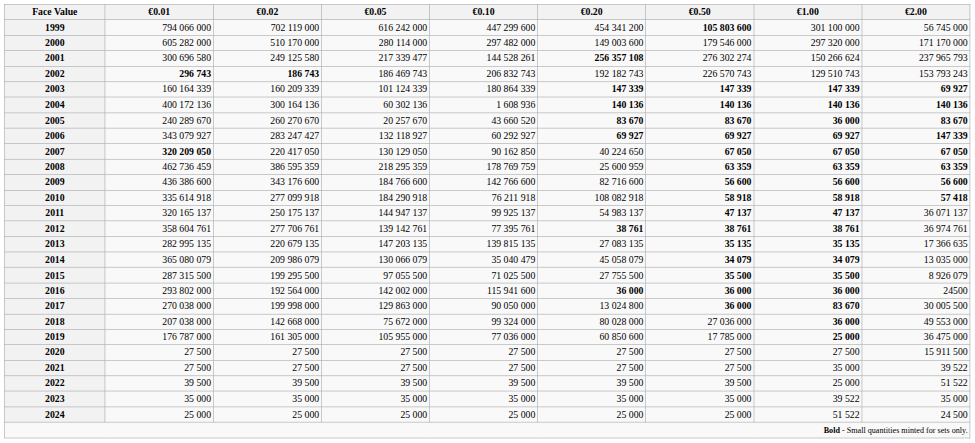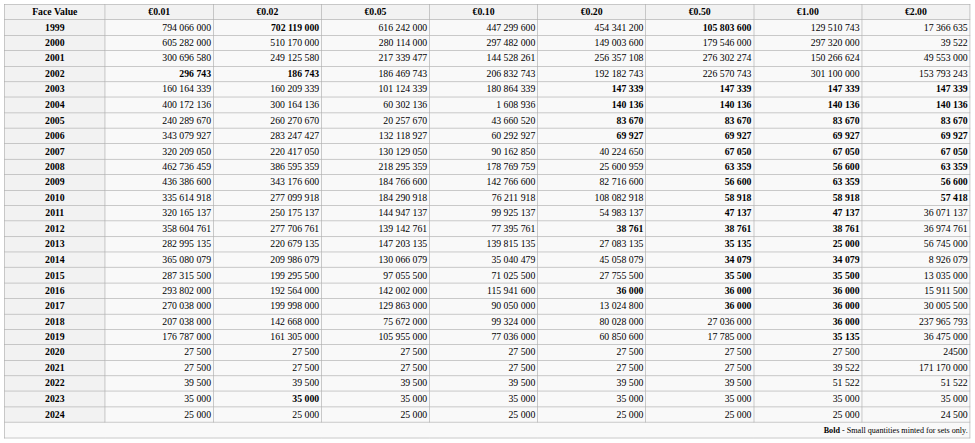1999 | €0.02: normal -> bold
1999 | €1.00: 301 100 000 -> 129 510 743
1999 | €2.00: 56 745 000 -> 17 366 635
2000 | €2.00: 171 170 000 -> 39 522
2001 | €0.20: bold -> normal
2001 | €2.00: 237 965 793 -> 49 553 000
2002 | €1.00: 129 510 743 -> 301 100 000
2003 | €2.00: 69 927 -> 147 339
2005 | €1.00: 36 000 -> 83 670
2006 | €2.00: 147 339 -> 69 927
2007 | €0.01: bold -> normal
2008 | €1.00: 63 359 -> 56 600
2009 | €1.00: 56 600 -> 63 359
2013 | €1.00: 35 135 -> 25 000
2013 | €2.00: 17 366 635 -> 56 745 000
2014 | €2.00: 13 035 000 -> 8 926 079
2015 | €2.00: 8 926 079 -> 13 035 000
2016 | €2.00: 24500 -> 15 911 500
2017 | €1.00: 83 670 -> 36 000
2018 | €2.00: 49 553 000 -> 237 965 793
2019 | €1.00: 25 000 -> 35 135
2020 | €2.00: 15 911 500 -> 24500
2021 | €1.00: 35 000 -> 39 522
2021 | €2.00: 39 522 -> 171 170 000
2022 | €1.00: 25 000 -> 51 522
2023 | €0.02: normal -> bold
2023 | €1.00: 39 522 -> 35 000
2024 | €1.00: 51 522 -> 25 000
